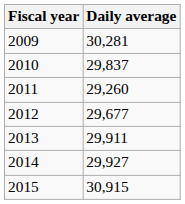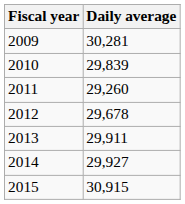2010 | Daily average: 29,837 -> 29,839
2012 | Daily average: 29,677 -> 29,678
